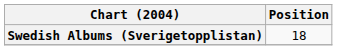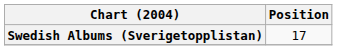Swedish Albums (Sverigetopplistan) | Position: 18 -> 17
